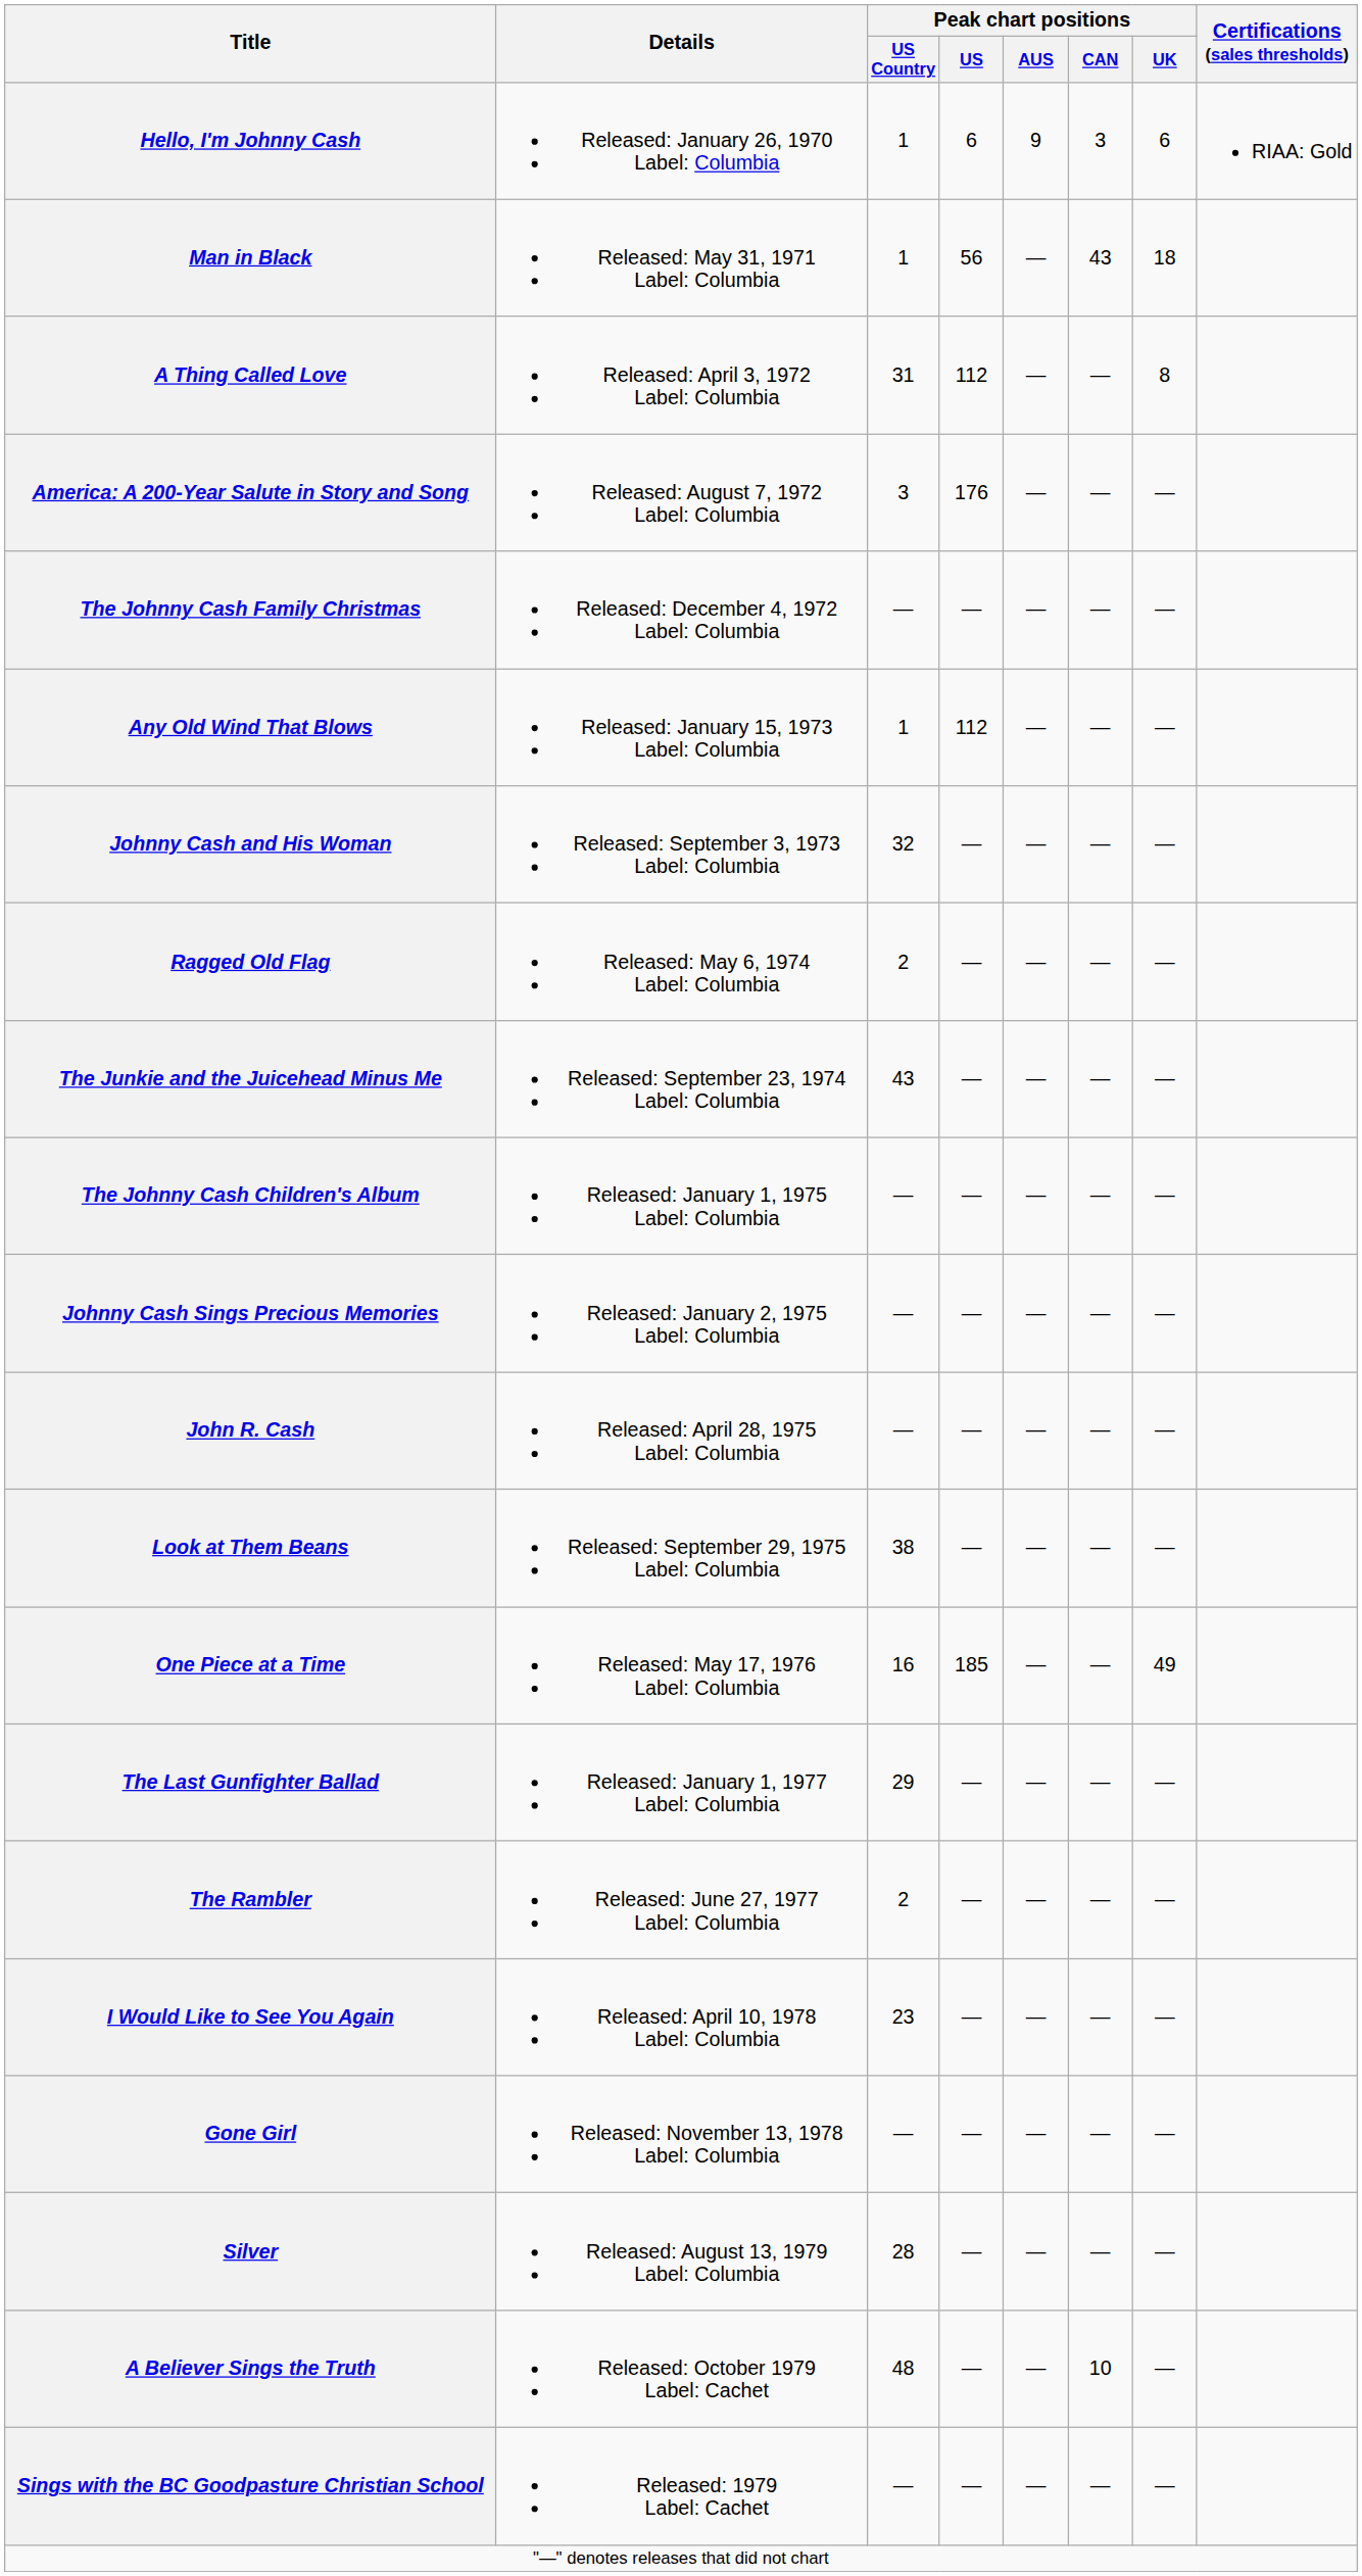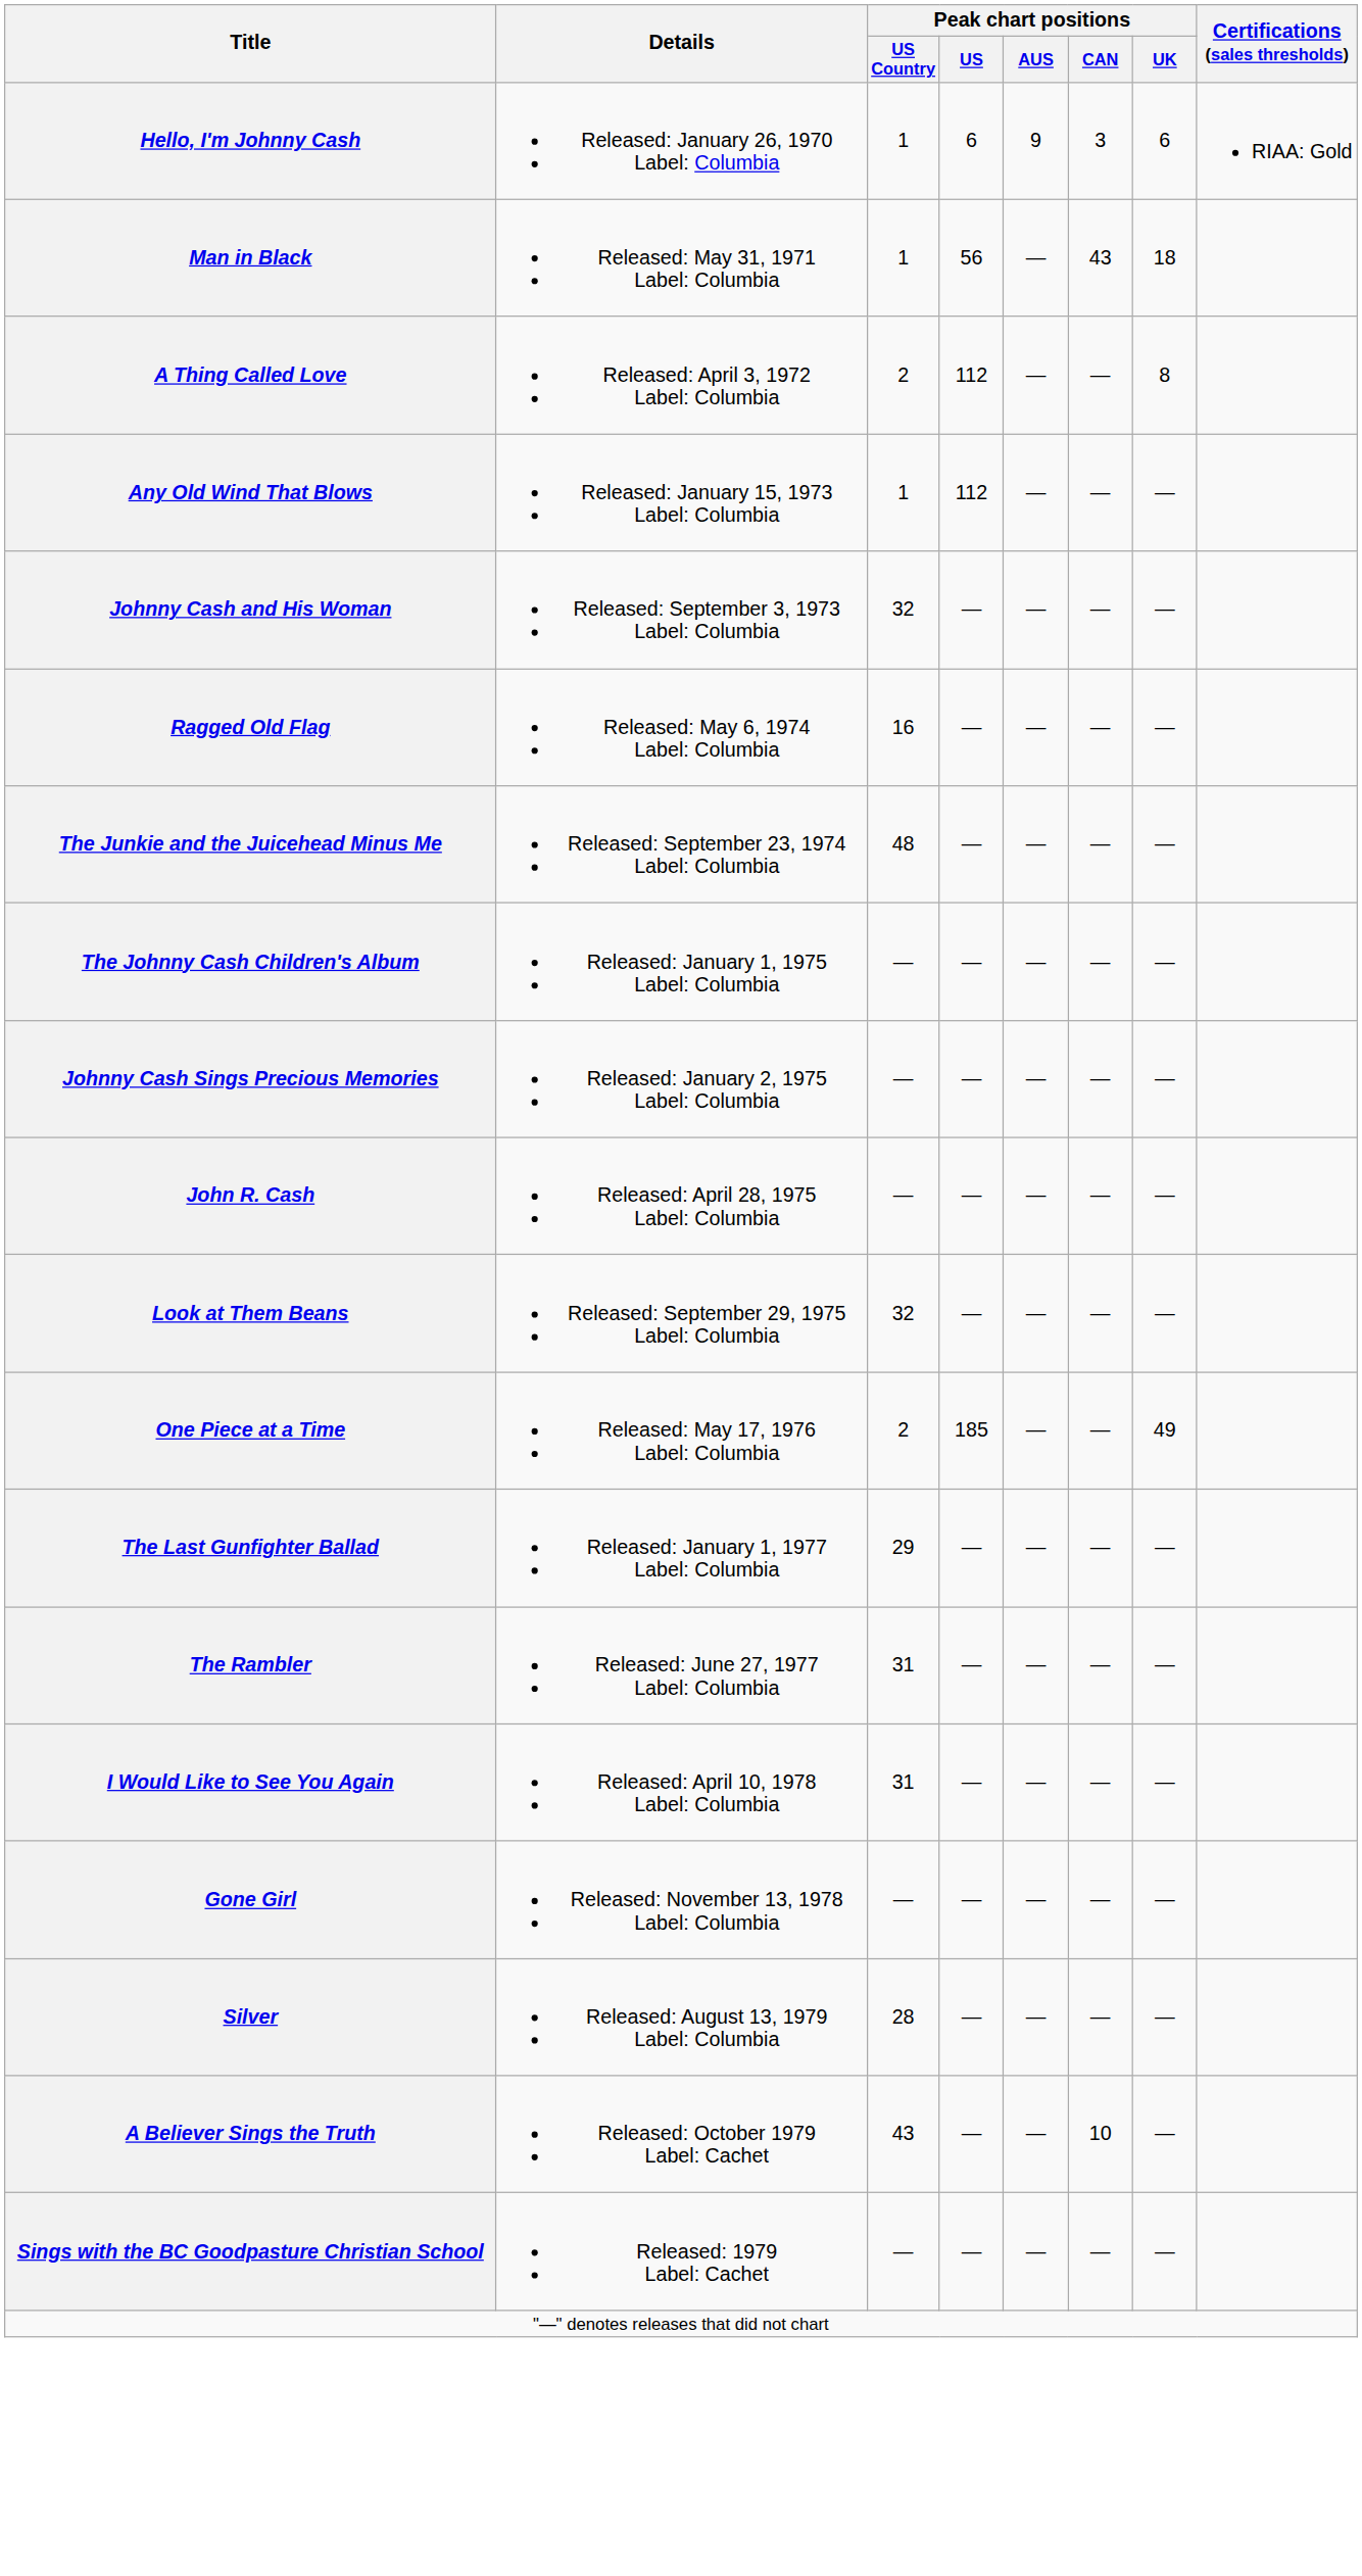A Thing Called Love | Peak chart positions / US Country: 31 -> 2
- row: America: A 200-Year Salute in Story and Song | Released: August 7, 1972 Label: Columbia | 3 | 176 | — | — | —
- row: The Johnny Cash Family Christmas | Released: December 4, 1972 Label: Columbia | — | — | — | — | —
Ragged Old Flag | Peak chart positions / US Country: 2 -> 16
The Junkie and the Juicehead Minus Me | Peak chart positions / US Country: 43 -> 48
Look at Them Beans | Peak chart positions / US Country: 38 -> 32
One Piece at a Time | Peak chart positions / US Country: 16 -> 2
The Rambler | Peak chart positions / US Country: 2 -> 31
I Would Like to See You Again | Peak chart positions / US Country: 23 -> 31
A Believer Sings the Truth | Peak chart positions / US Country: 48 -> 43
